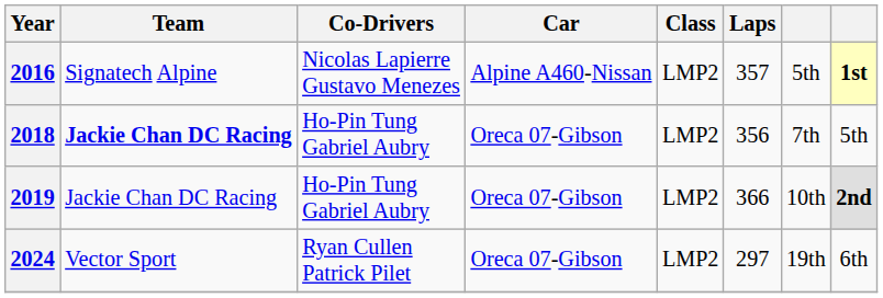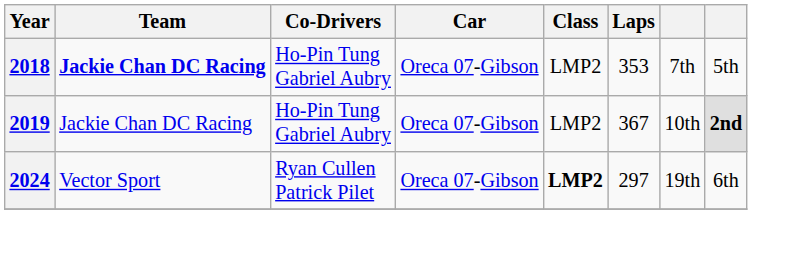- row: 2016 | Signatech Alpine | Nicolas Lapierre Gustavo Menezes | Alpine A460-Nissan | LMP2 | 357 | 5th | 1st
2018 | Laps: 356 -> 353
2019 | Laps: 366 -> 367
2024 | Class: normal -> bold
